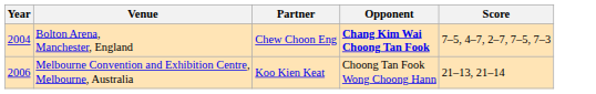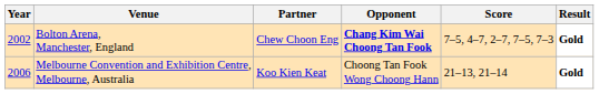+ column: Result | Gold | Gold
Bolton Arena, Manchester, England | Year: 2004 -> 2002
